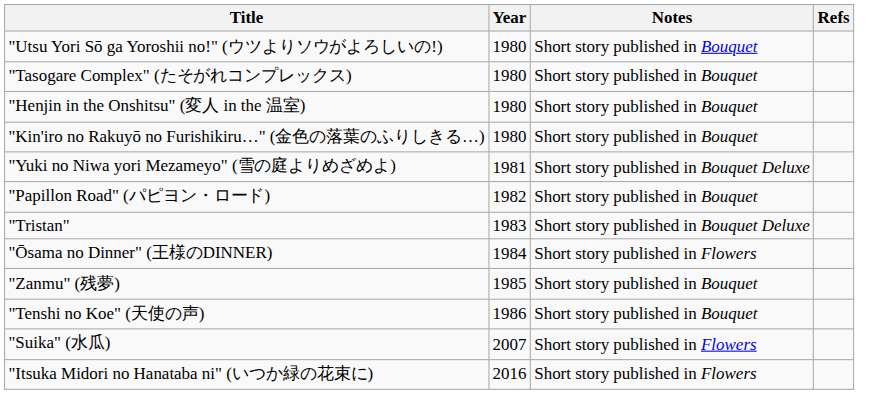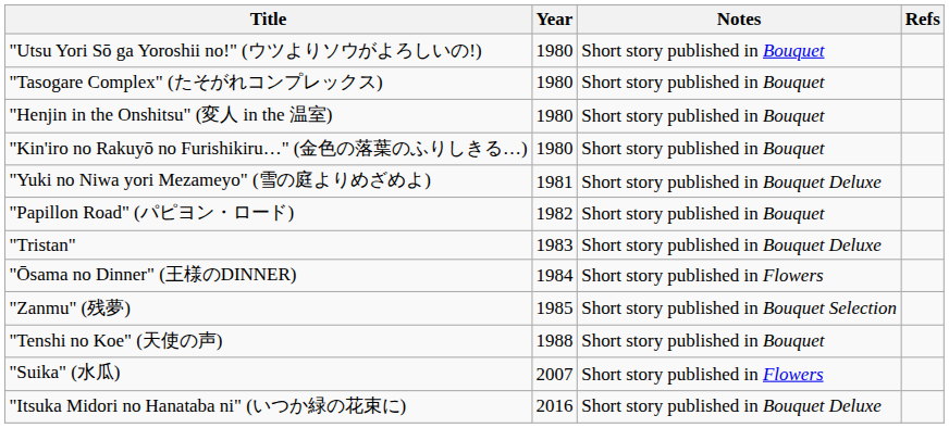"Zanmu" (残夢) | Notes: Short story published in Bouquet -> Short story published in Bouquet Selection
"Tenshi no Koe" (天使の声) | Year: 1986 -> 1988
"Itsuka Midori no Hanataba ni" (いつか緑の花束に) | Notes: Short story published in Flowers -> Short story published in Bouquet Deluxe
